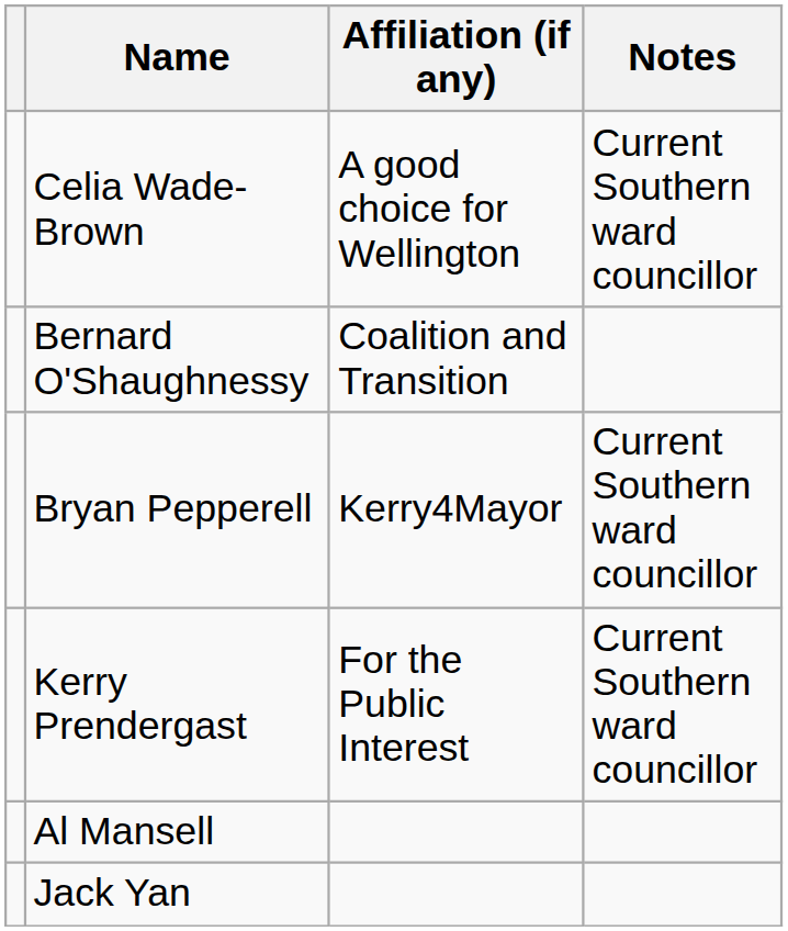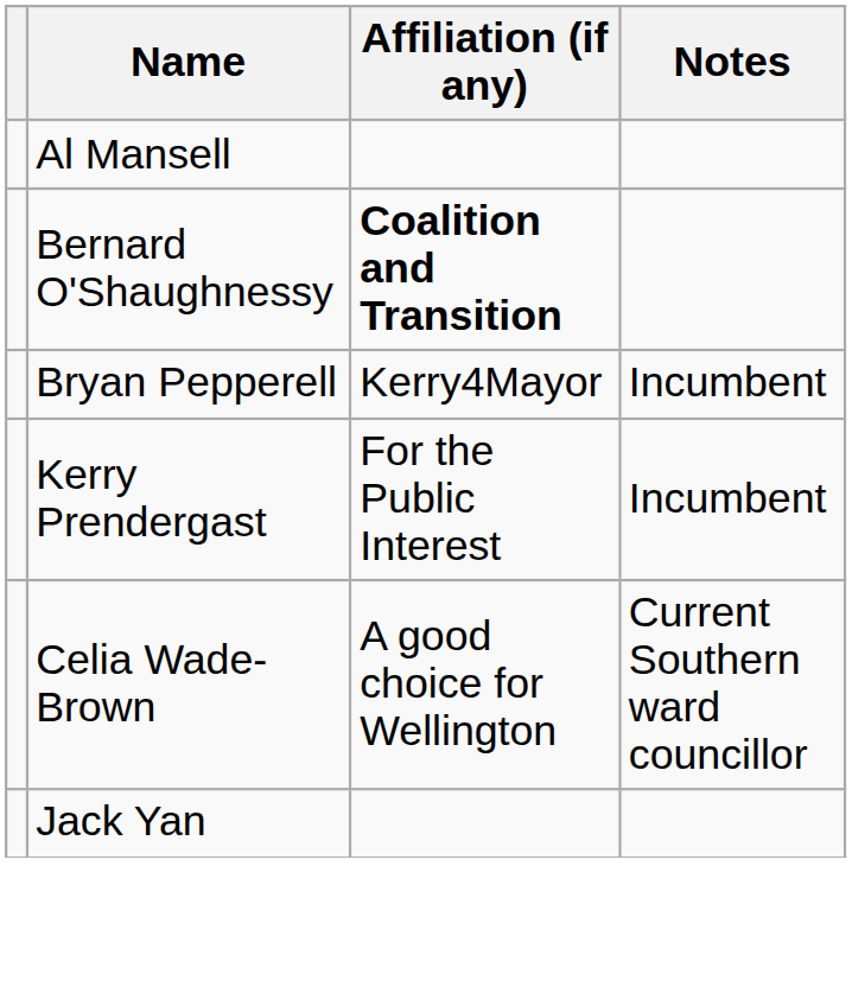rows swapped: Al Mansell <-> Celia Wade-Brown
Bernard O'Shaughnessy | Affiliation (if any): normal -> bold
Bryan Pepperell | Notes: Current Southern ward councillor -> Incumbent
Kerry Prendergast | Notes: Current Southern ward councillor -> Incumbent
